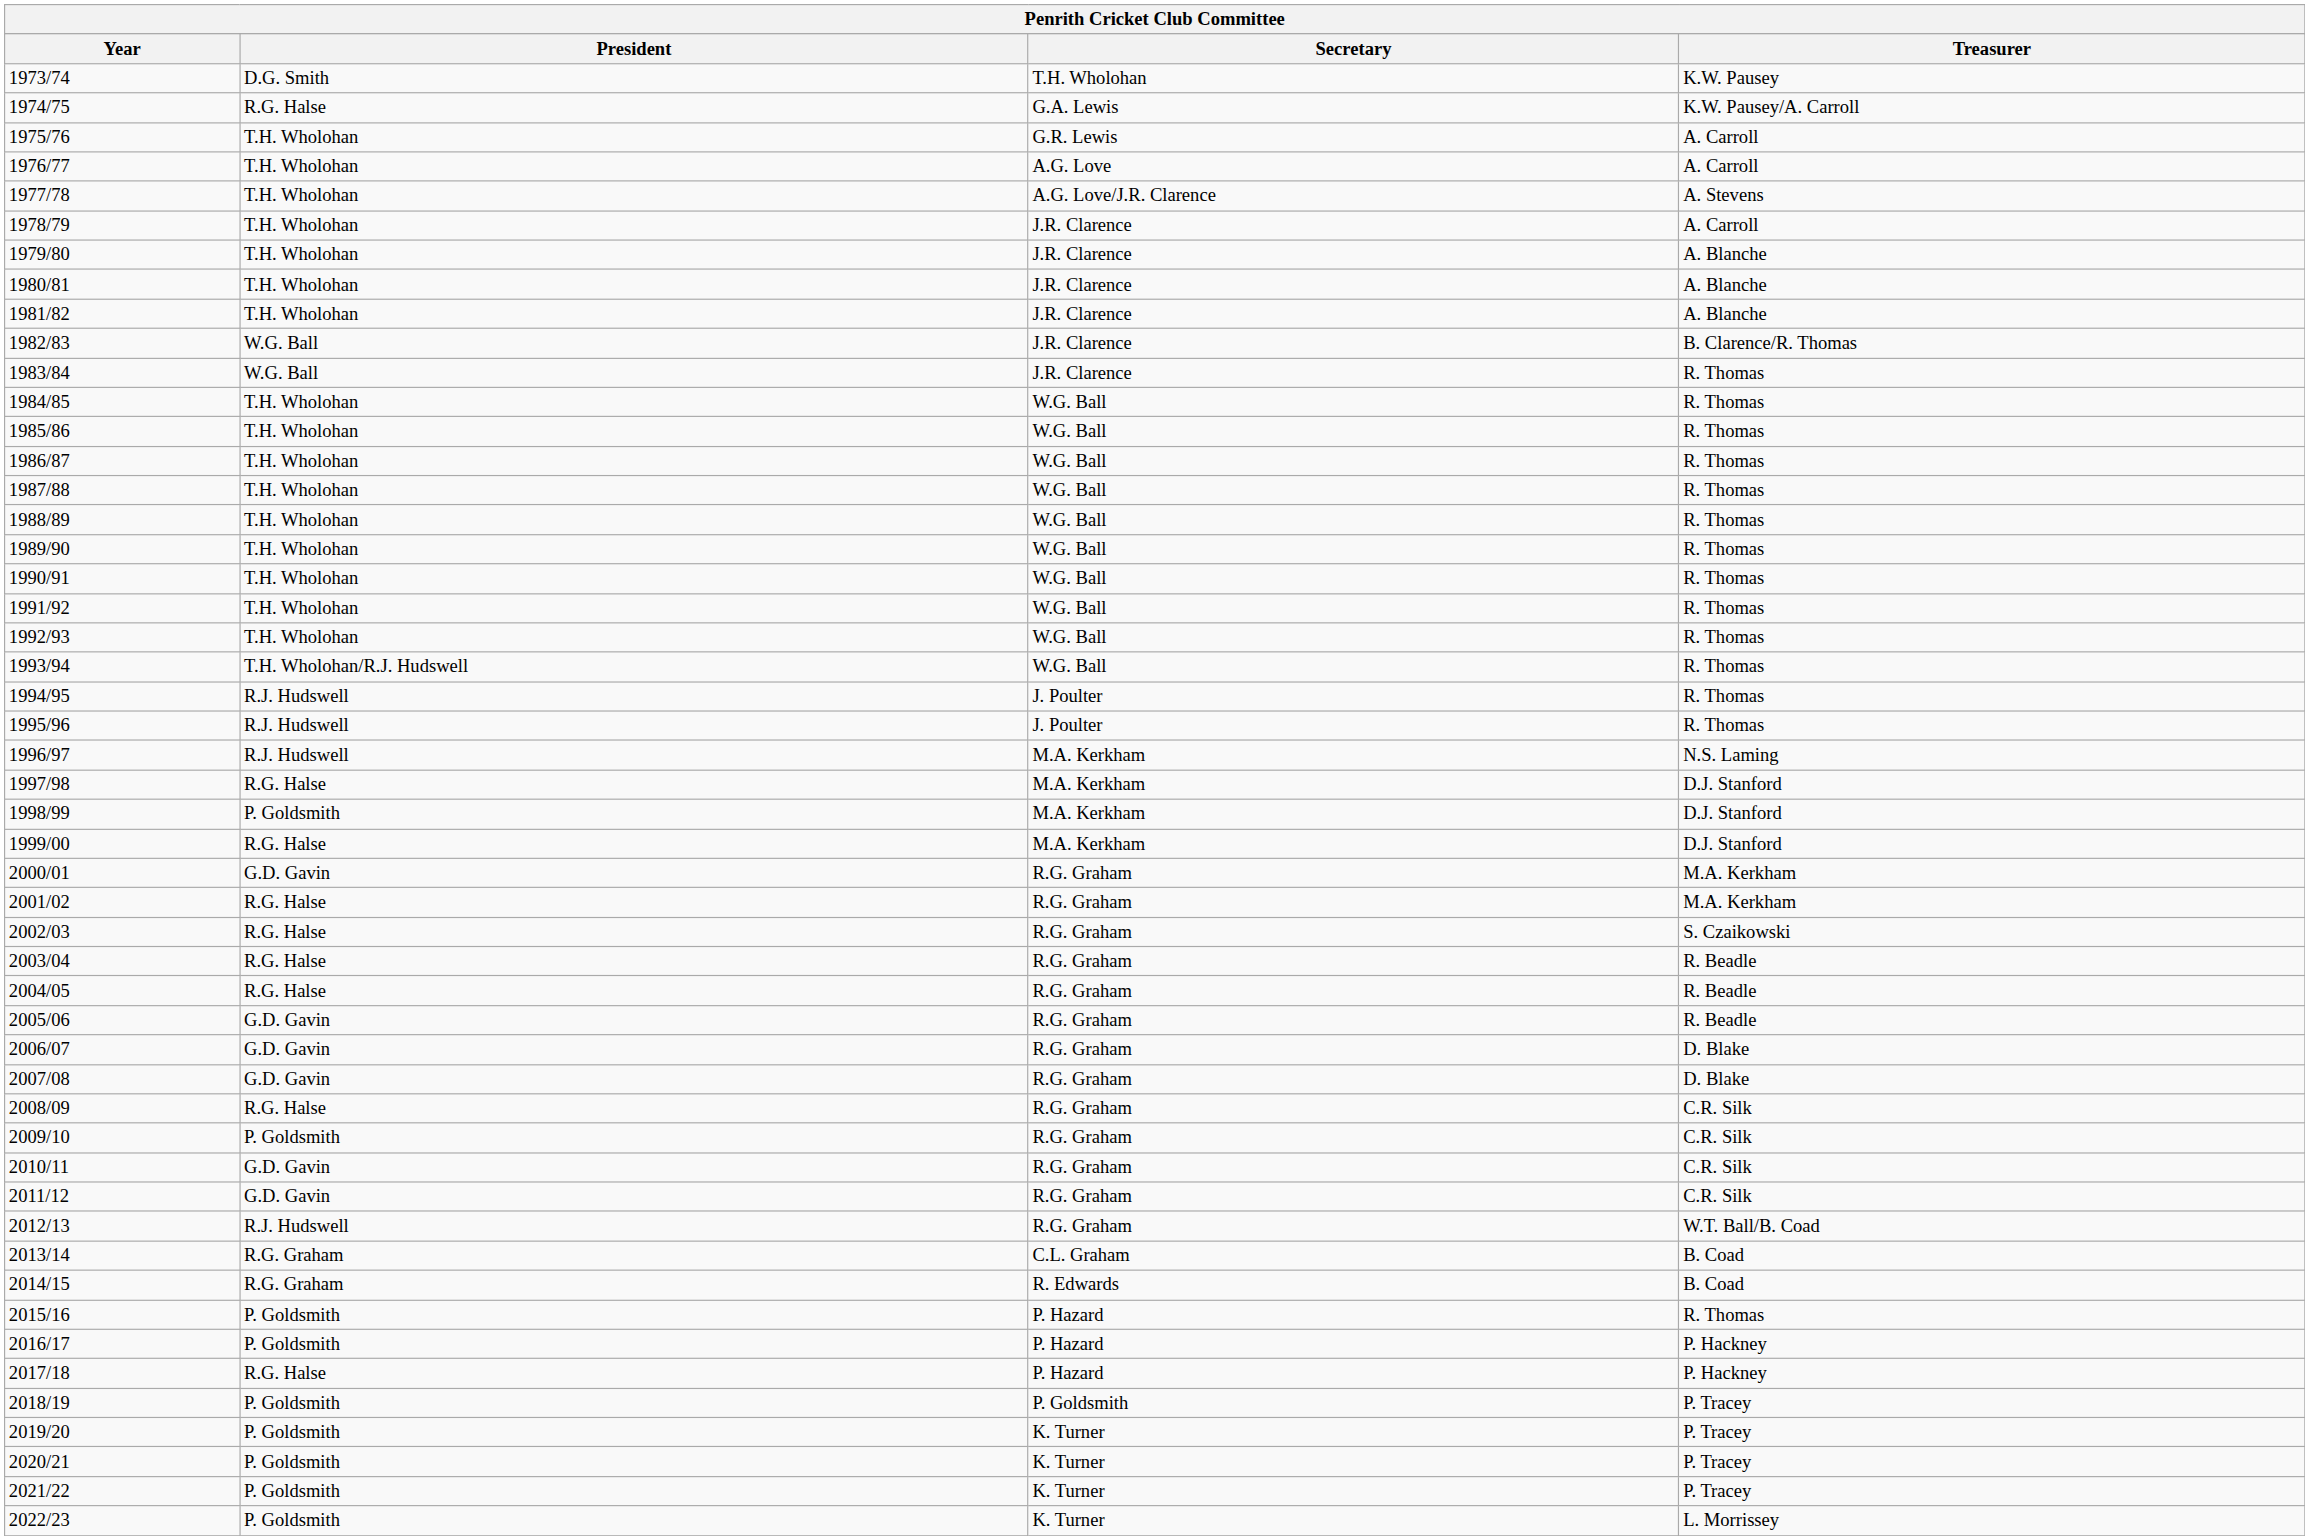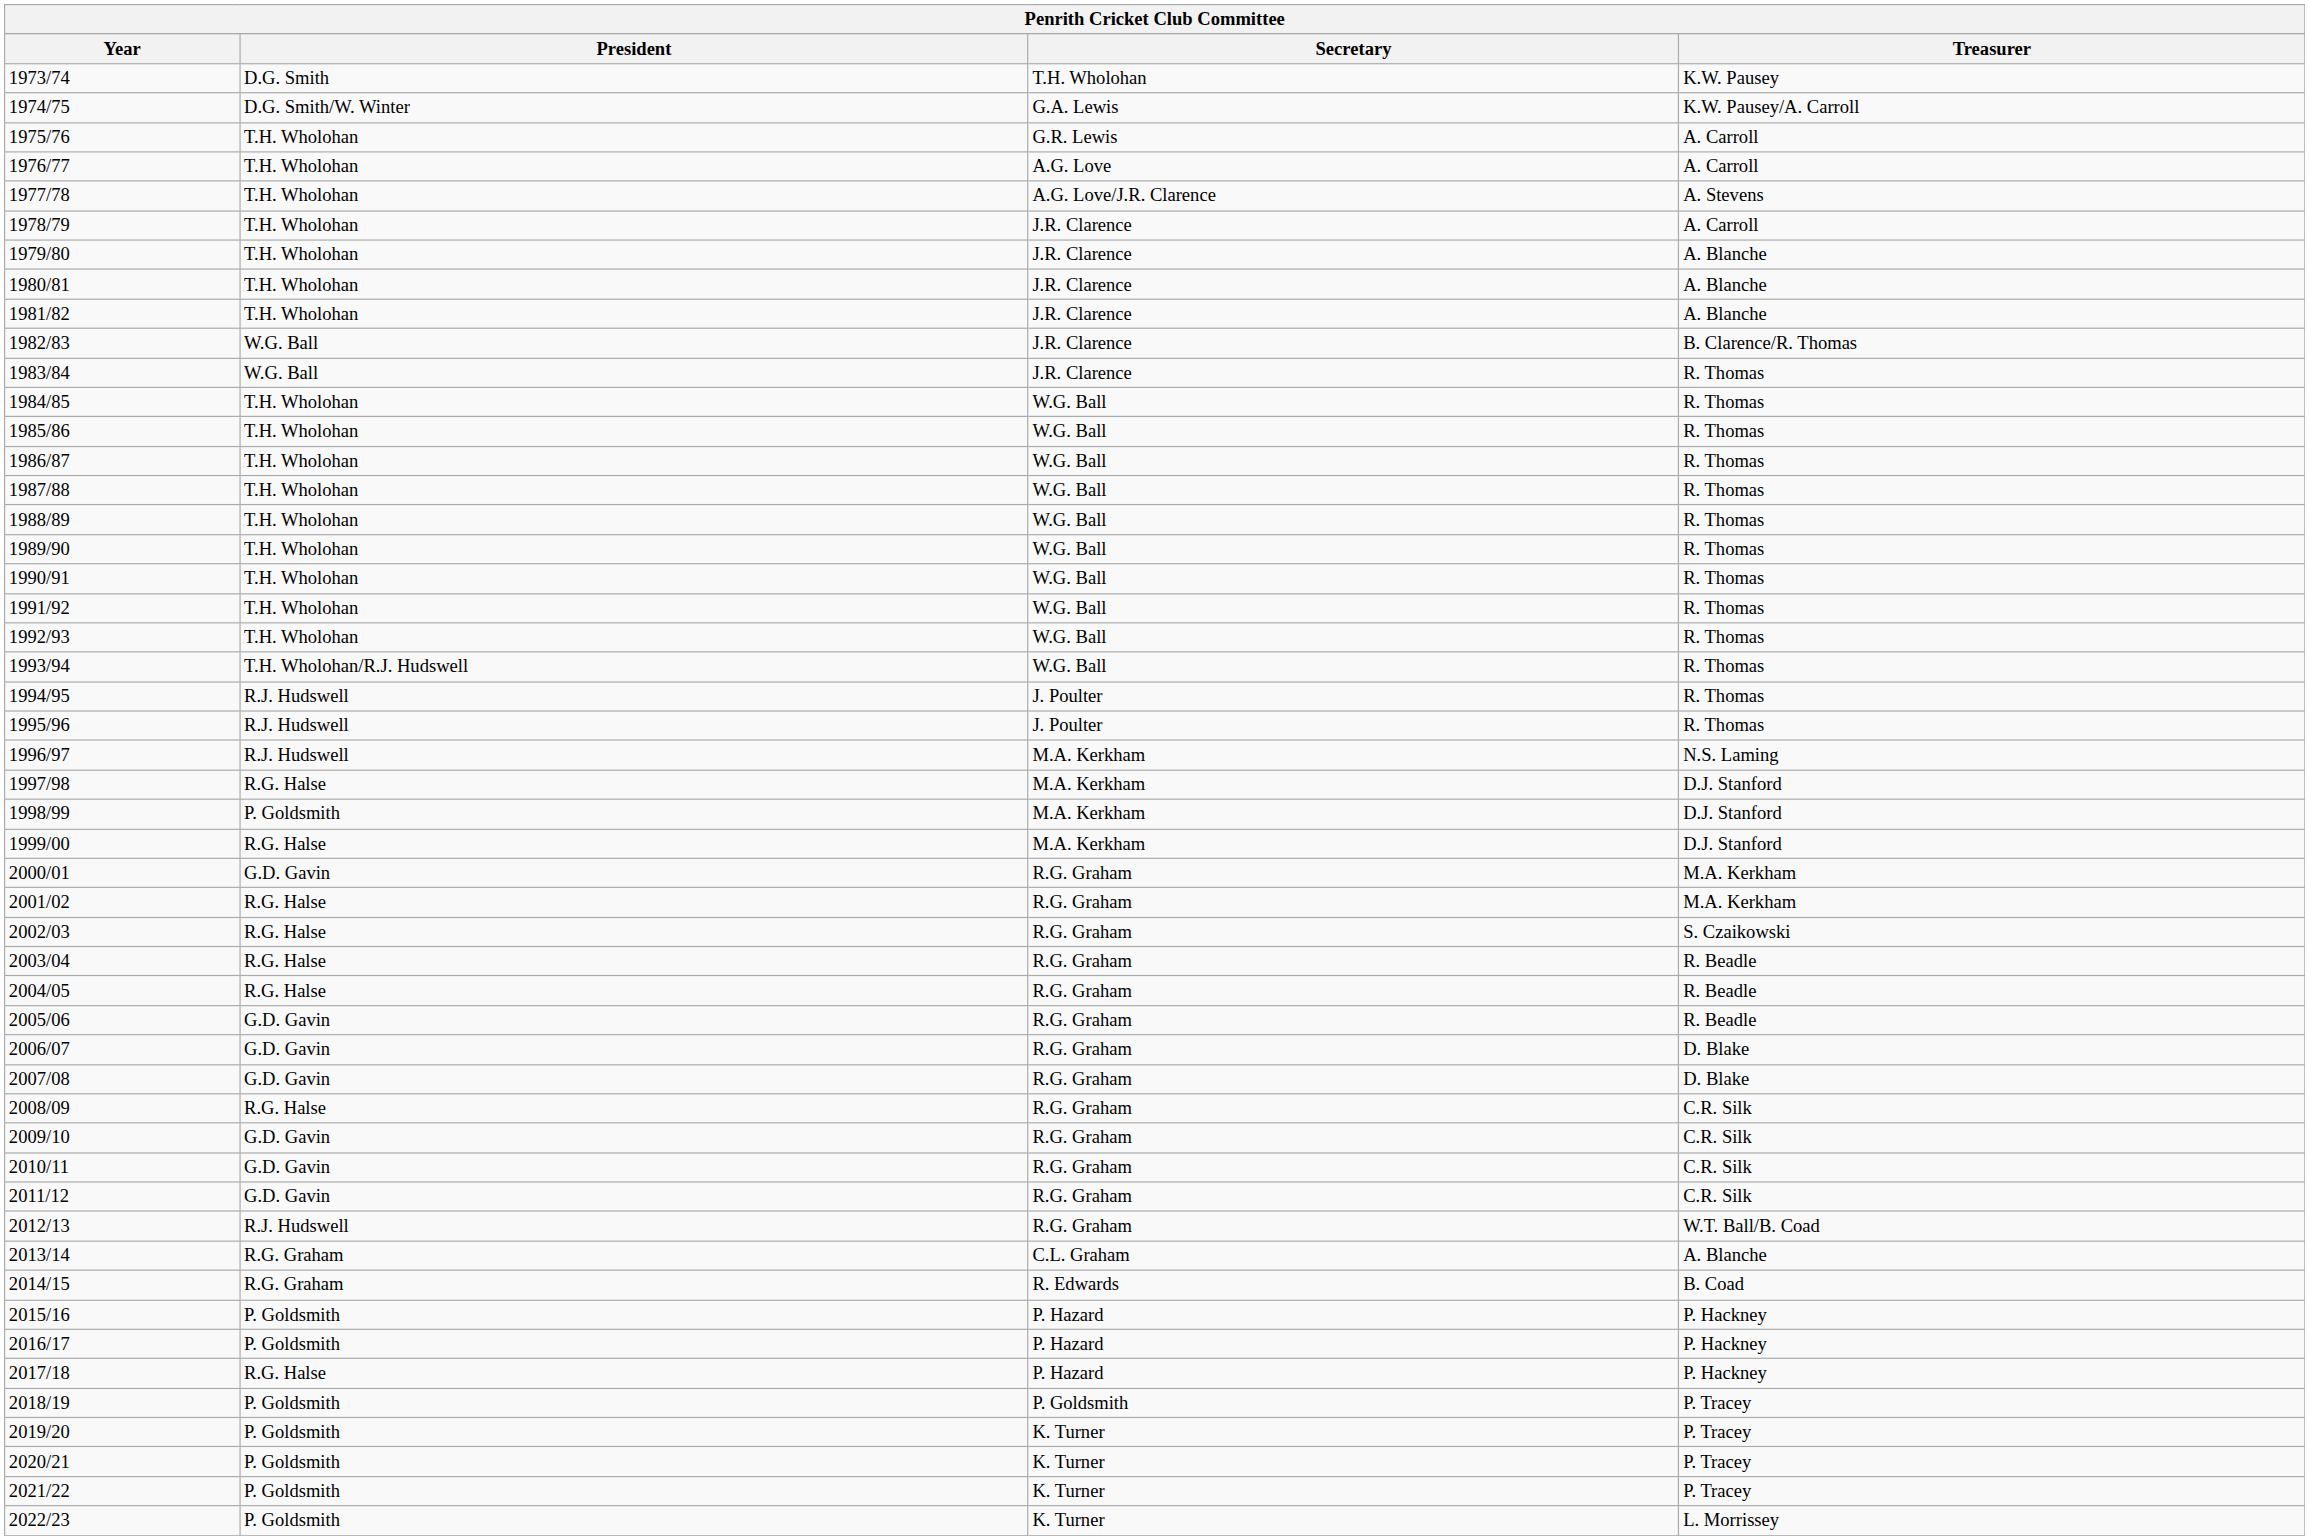1974/75 | President: R.G. Halse -> D.G. Smith/W. Winter
2009/10 | President: P. Goldsmith -> G.D. Gavin
2013/14 | Treasurer: B. Coad -> A. Blanche
2015/16 | Treasurer: R. Thomas -> P. Hackney
